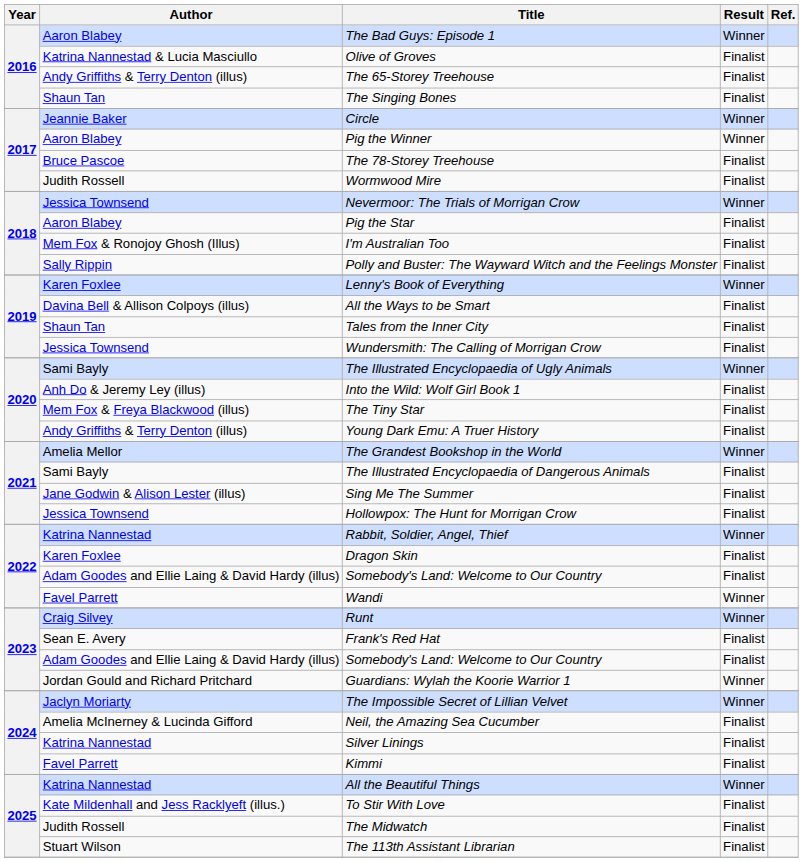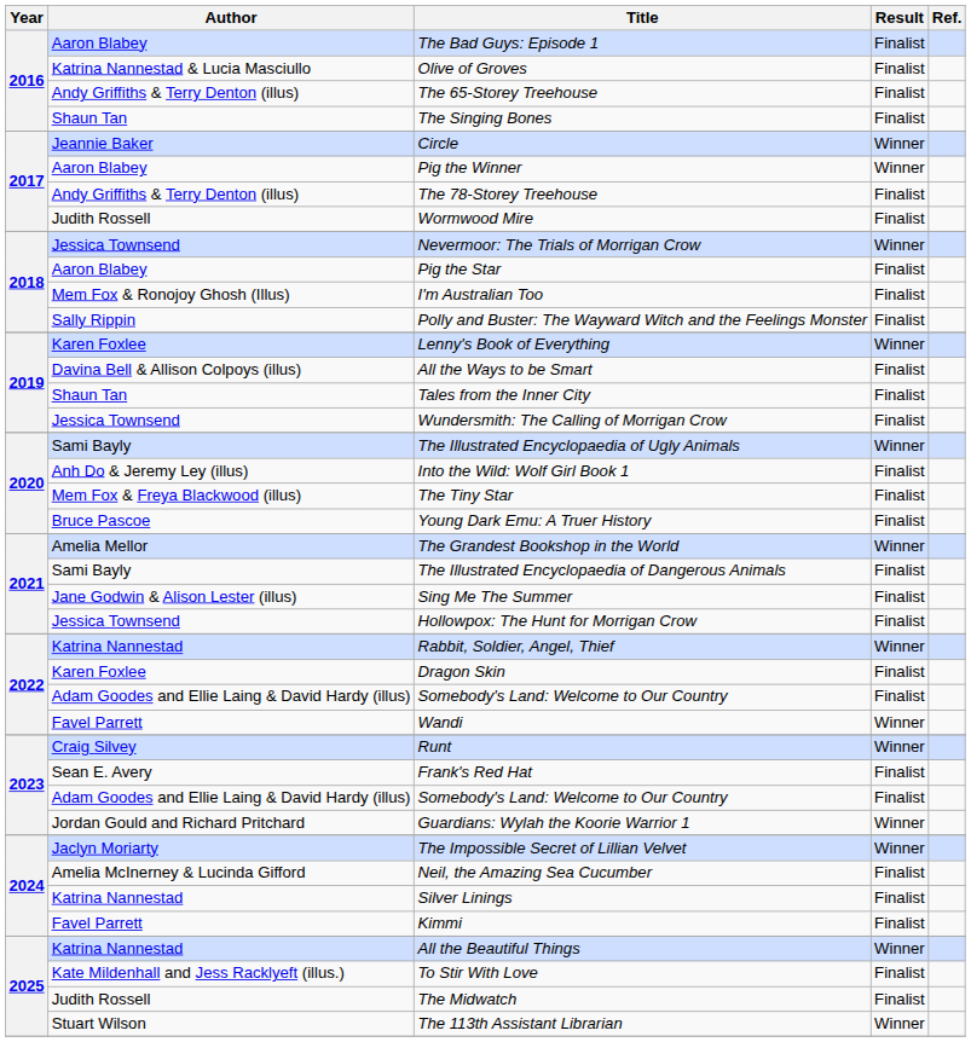The Bad Guys: Episode 1 | Result: Winner -> Finalist
The 78-Storey Treehouse | Author: Bruce Pascoe -> Andy Griffiths & Terry Denton (illus)
Young Dark Emu: A Truer History | Author: Andy Griffiths & Terry Denton (illus) -> Bruce Pascoe
The 113th Assistant Librarian | Result: Finalist -> Winner
